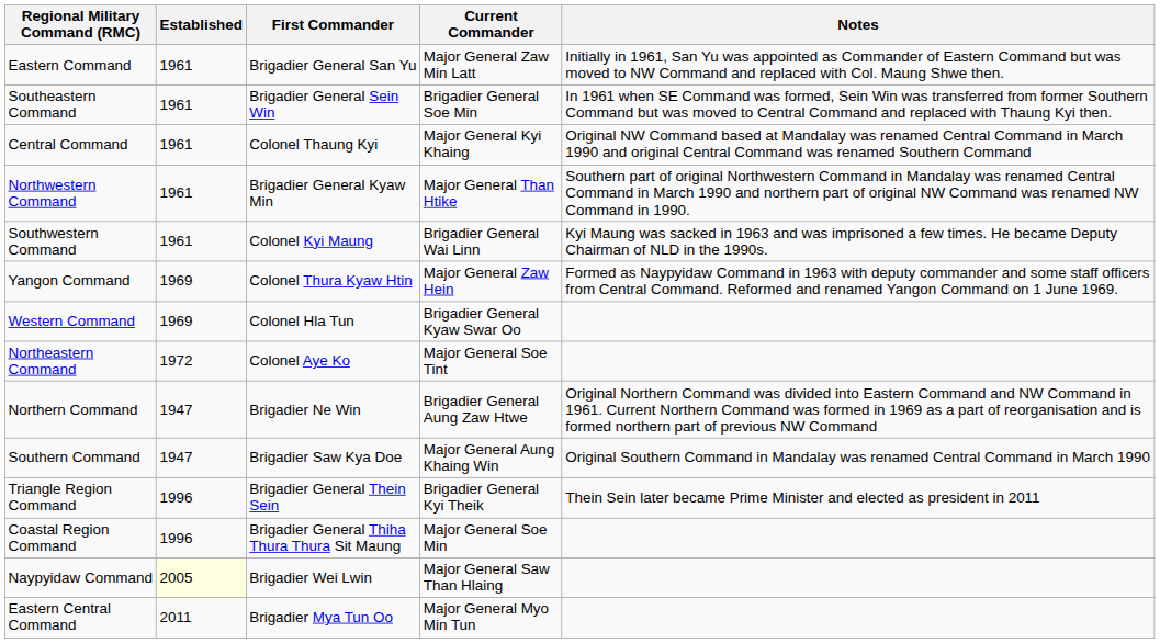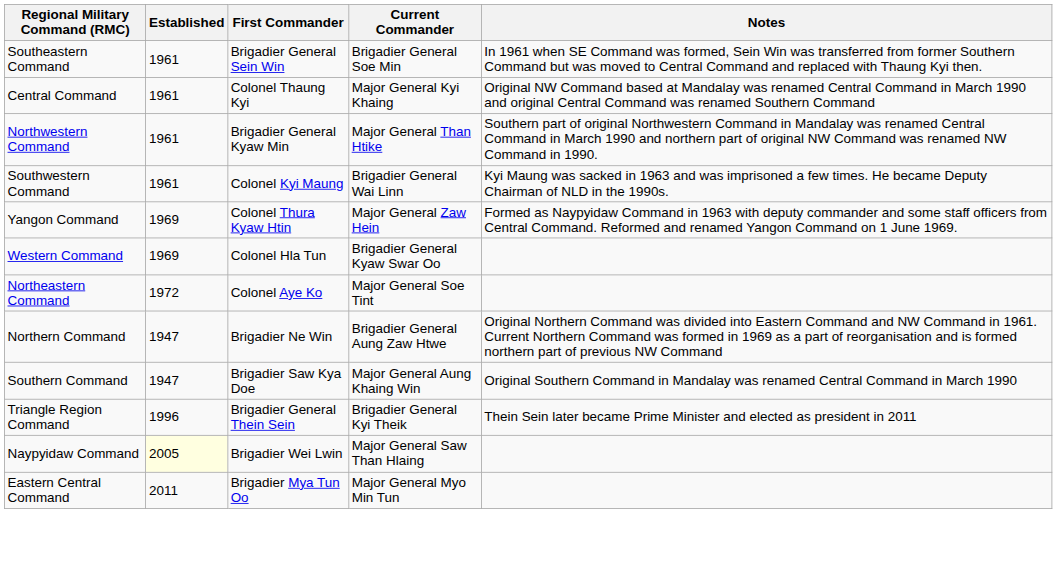- row: Eastern Command | 1961 | Brigadier General San Yu | Major General Zaw Min Latt | Initially in 1961, San Yu was appointed as Commander of Eastern Command but was moved to NW Command and replaced with Col. Maung Shwe then.
- row: Coastal Region Command | 1996 | Brigadier General Thiha Thura Thura Sit Maung | Major General Soe Min
